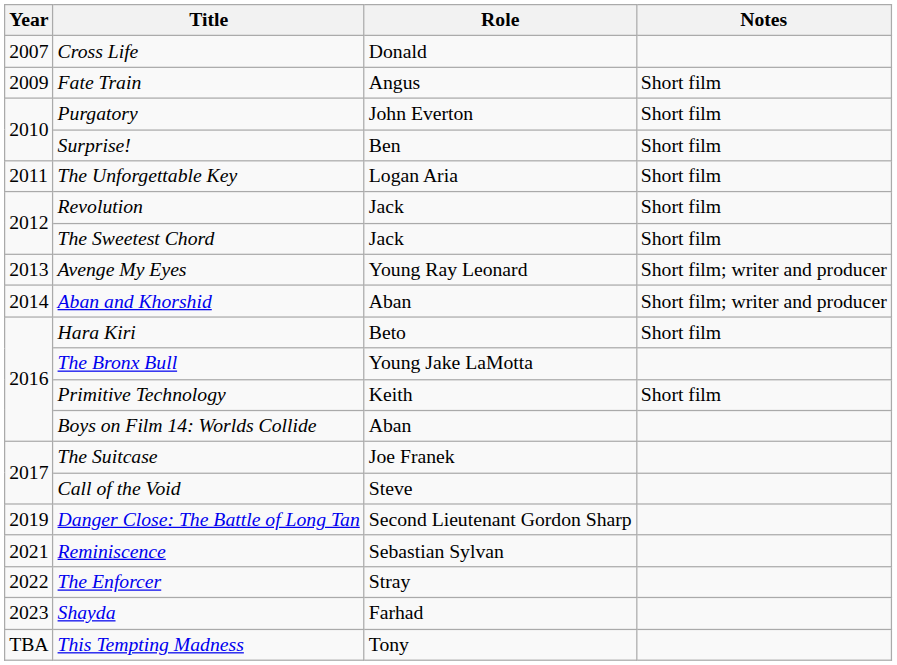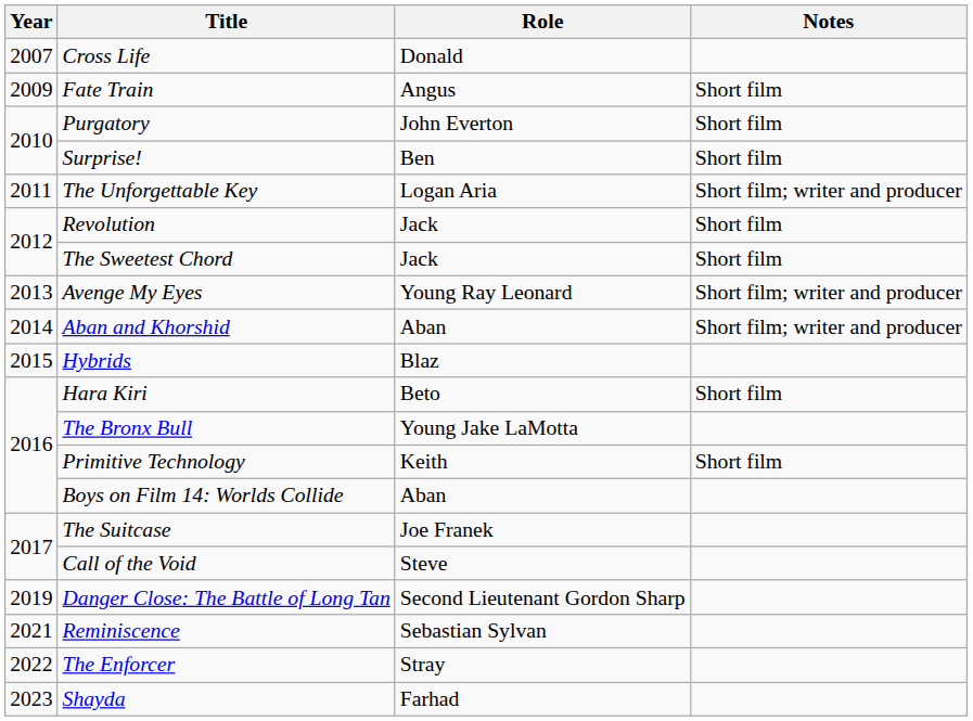The Unforgettable Key | Notes: Short film -> Short film; writer and producer
+ row: 2015 | Hybrids | Blaz
- row: TBA | This Tempting Madness | Tony
